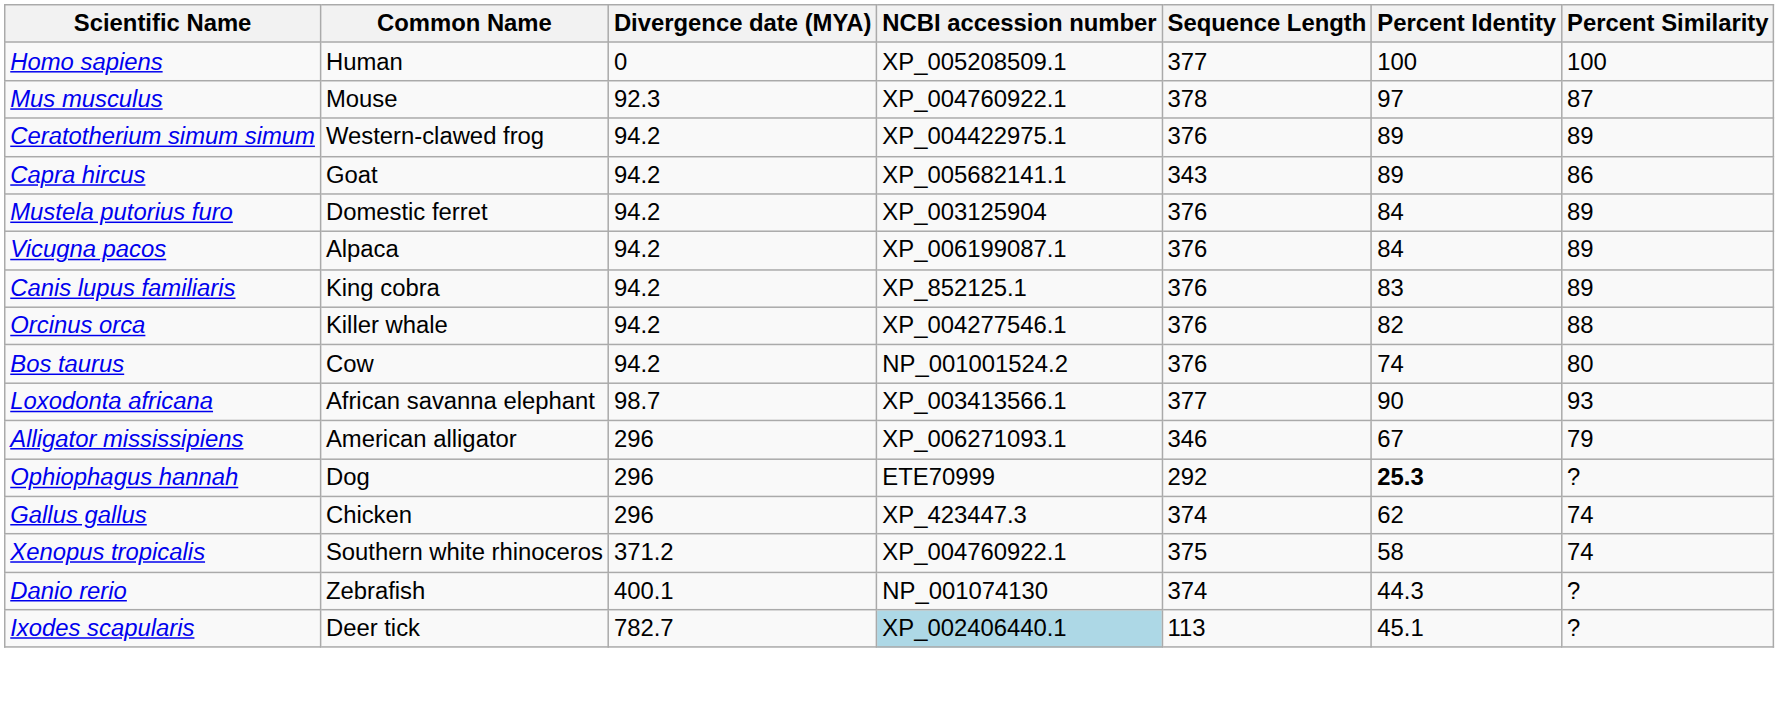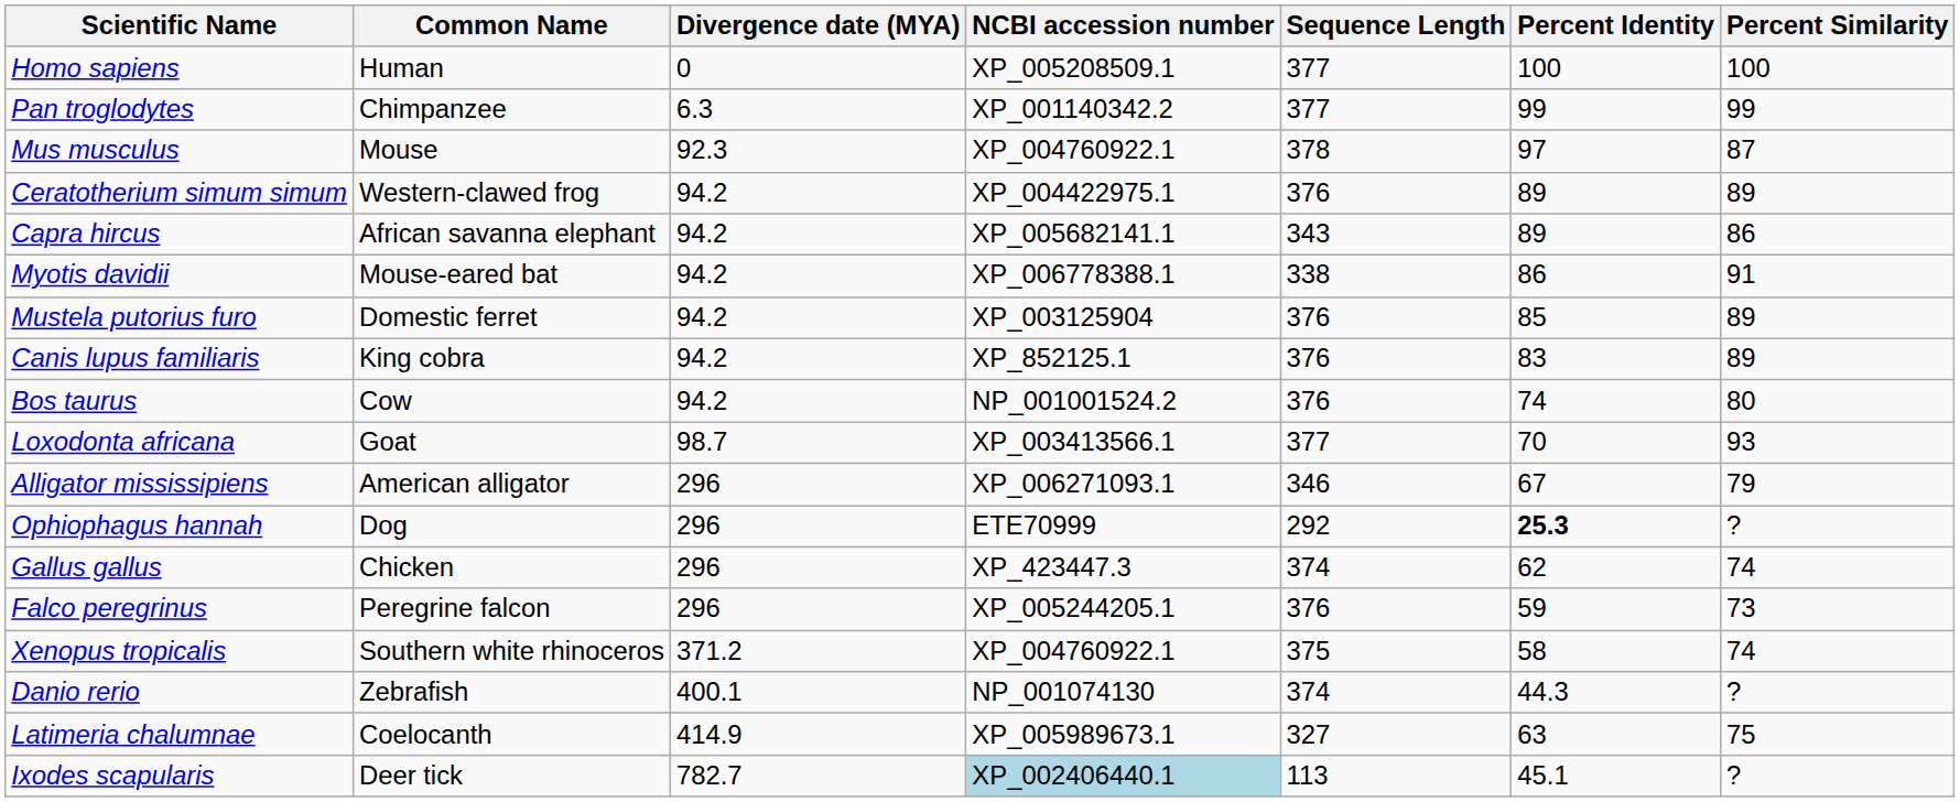+ row: Pan troglodytes | Chimpanzee | 6.3 | XP_001140342.2 | 377 | 99 | 99
Capra hircus | Common Name: Goat -> African savanna elephant
+ row: Myotis davidii | Mouse-eared bat | 94.2 | XP_006778388.1 | 338 | 86 | 91
Mustela putorius furo | Percent Identity: 84 -> 85
- row: Vicugna pacos | Alpaca | 94.2 | XP_006199087.1 | 376 | 84 | 89
- row: Orcinus orca | Killer whale | 94.2 | XP_004277546.1 | 376 | 82 | 88
Loxodonta africana | Common Name: African savanna elephant -> Goat
Loxodonta africana | Percent Identity: 90 -> 70
+ row: Falco peregrinus | Peregrine falcon | 296 | XP_005244205.1 | 376 | 59 | 73
+ row: Latimeria chalumnae | Coelocanth | 414.9 | XP_005989673.1 | 327 | 63 | 75
